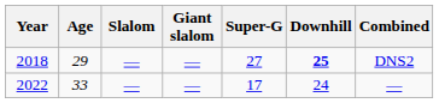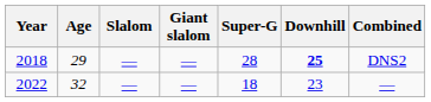2018 | Super-G: 27 -> 28
2022 | Age: 33 -> 32
2022 | Super-G: 17 -> 18
2022 | Downhill: 24 -> 23
